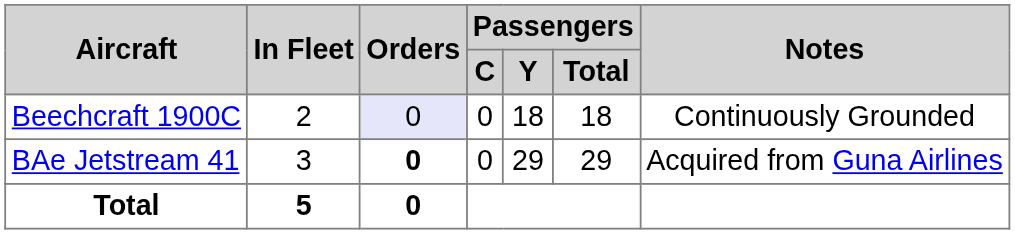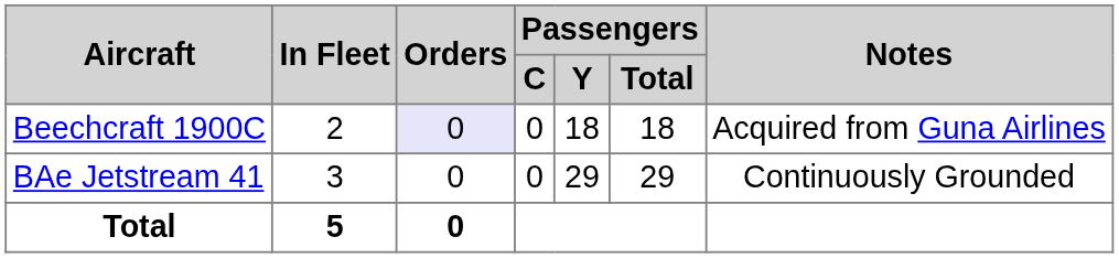Beechcraft 1900C | Notes: Continuously Grounded -> Acquired from Guna Airlines
BAe Jetstream 41 | Orders: bold -> normal
BAe Jetstream 41 | Notes: Acquired from Guna Airlines -> Continuously Grounded
